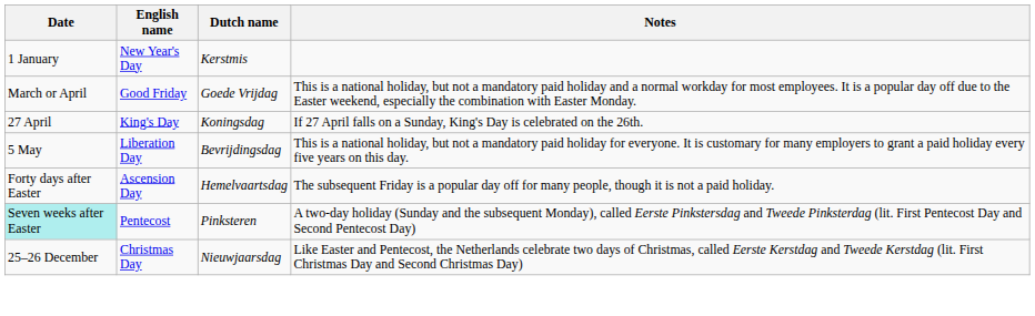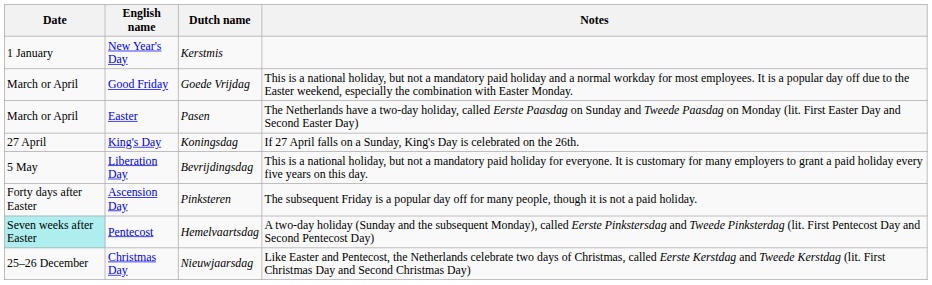+ row: March or April | Easter | Pasen | The Netherlands have a two-day holiday, called Eerste Paasdag on Sunday and Tweede Paasdag on Monday (lit. First Easter Day and Second Easter Day)
Ascension Day | Dutch name: Hemelvaartsdag -> Pinksteren
Pentecost | Dutch name: Pinksteren -> Hemelvaartsdag
